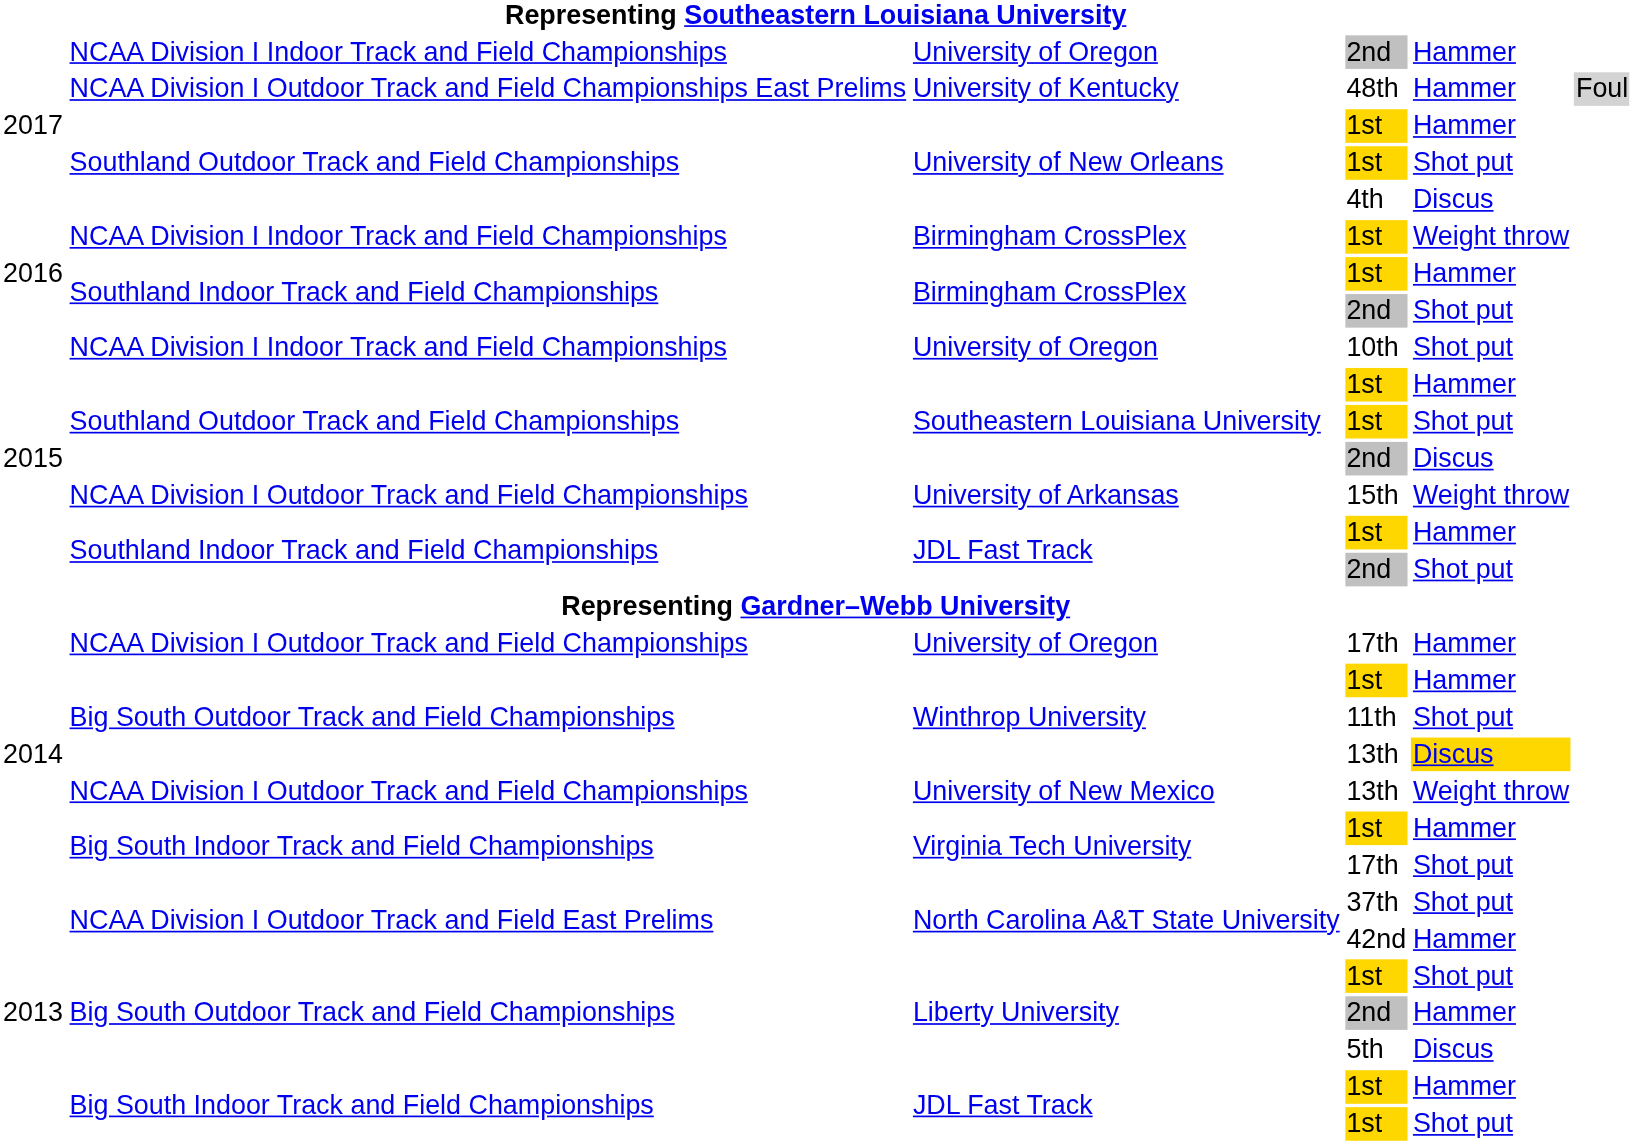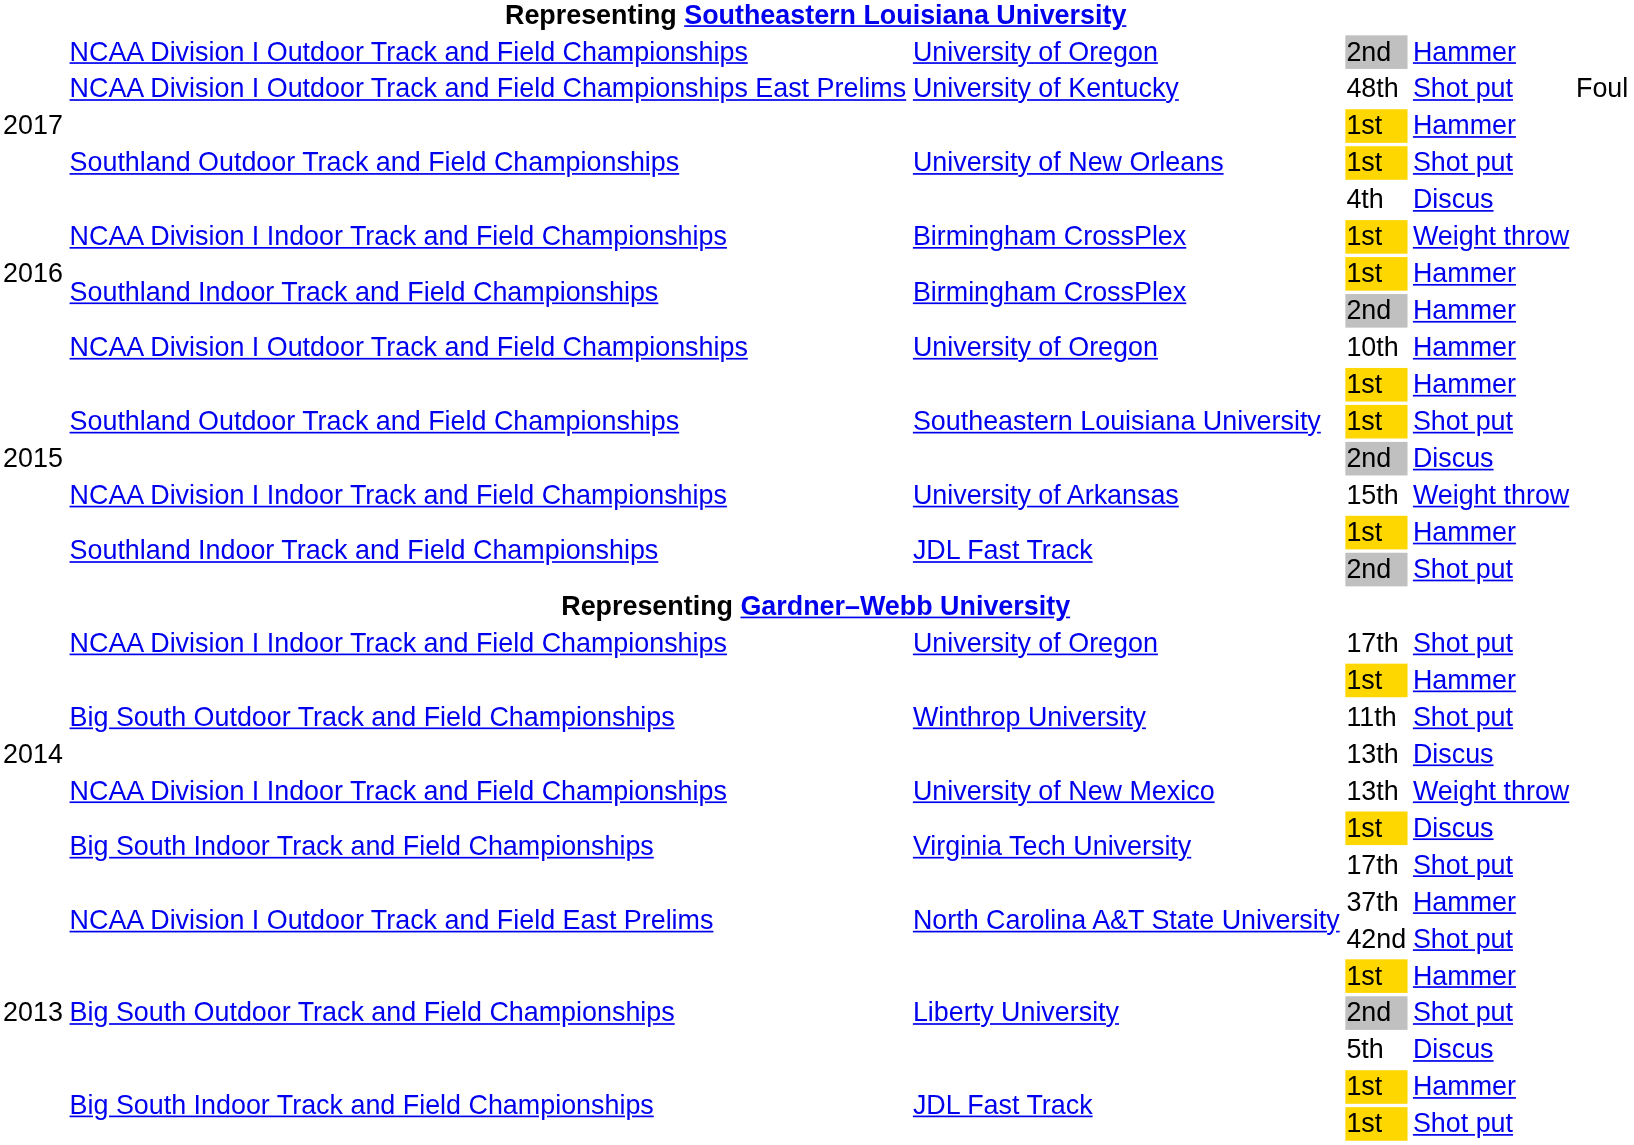University of Oregon / 2nd | column 2: NCAA Division I Indoor Track and Field Championships -> NCAA Division I Outdoor Track and Field Championships
University of Kentucky | column 5: Hammer -> Shot put
University of Kentucky | column 6: lightgrey background -> no background
Birmingham CrossPlex / 2nd | column 5: Shot put -> Hammer
University of Oregon / 10th | column 2: NCAA Division I Indoor Track and Field Championships -> NCAA Division I Outdoor Track and Field Championships
University of Oregon / 10th | column 5: Shot put -> Hammer
University of Arkansas | column 2: NCAA Division I Outdoor Track and Field Championships -> NCAA Division I Indoor Track and Field Championships
University of Oregon / 17th | column 2: NCAA Division I Outdoor Track and Field Championships -> NCAA Division I Indoor Track and Field Championships
University of Oregon / 17th | column 5: Hammer -> Shot put
Winthrop University / 13th | column 5: gold background -> no background
University of New Mexico | column 2: NCAA Division I Outdoor Track and Field Championships -> NCAA Division I Indoor Track and Field Championships
Virginia Tech University / 1st | column 5: Hammer -> Discus
North Carolina A&T State University / 37th | column 5: Shot put -> Hammer
North Carolina A&T State University / 42nd | column 5: Hammer -> Shot put
Liberty University / 1st | column 5: Shot put -> Hammer
Liberty University / 2nd | column 5: Hammer -> Shot put
